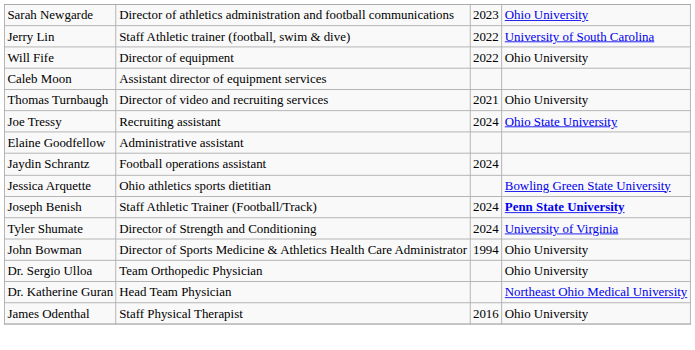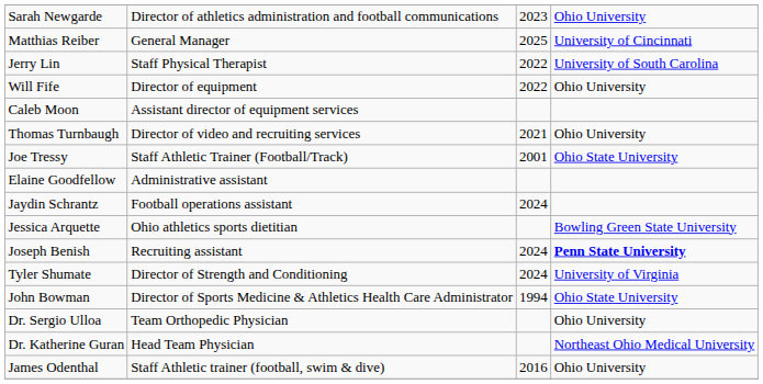+ row: Matthias Reiber | General Manager | 2025 | University of Cincinnati
Jerry Lin | column 2: Staff Athletic trainer (football, swim & dive) -> Staff Physical Therapist
Joe Tressy | column 2: Recruiting assistant -> Staff Athletic Trainer (Football/Track)
Joe Tressy | column 3: 2024 -> 2001
Joseph Benish | column 2: Staff Athletic Trainer (Football/Track) -> Recruiting assistant
John Bowman | column 4: Ohio University -> Ohio State University
James Odenthal | column 2: Staff Physical Therapist -> Staff Athletic trainer (football, swim & dive)
